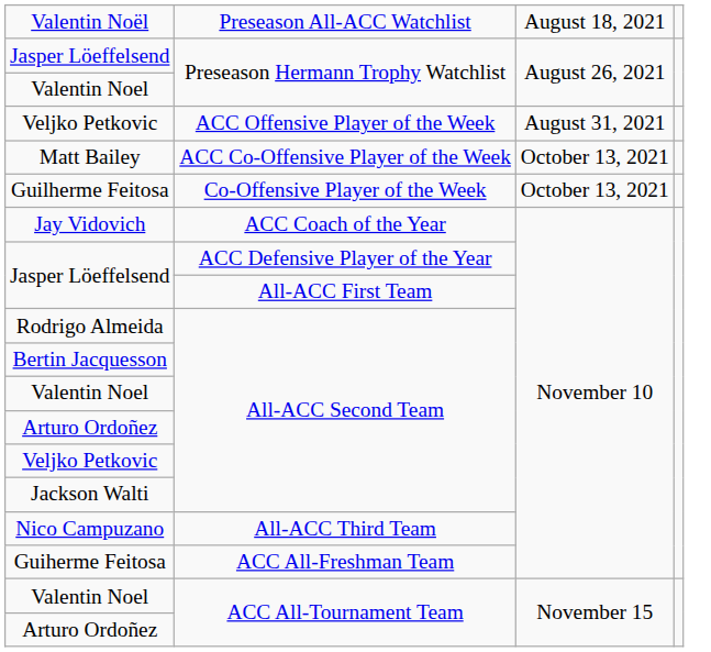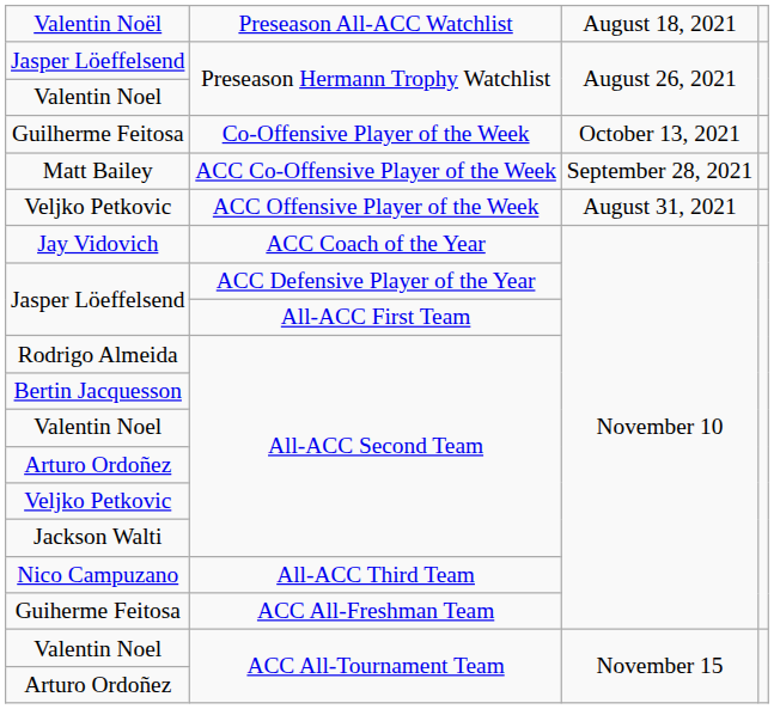rows swapped: Veljko Petkovic / ACC Offensive Player of the Week <-> Guilherme Feitosa
Matt Bailey | column 3: October 13, 2021 -> September 28, 2021
